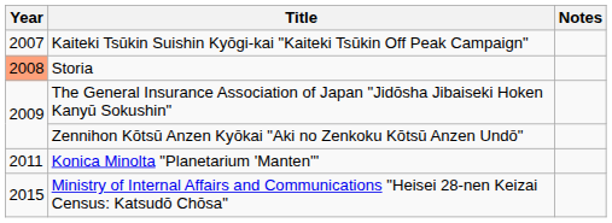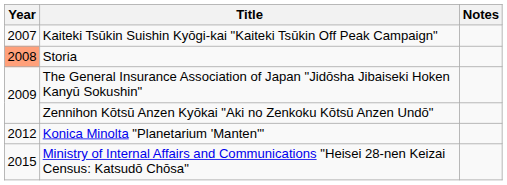Konica Minolta "Planetarium 'Manten'" | Year: 2011 -> 2012
